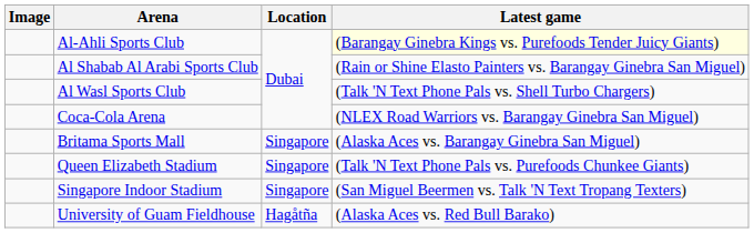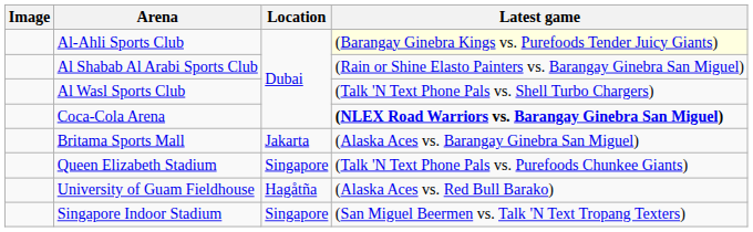Coca-Cola Arena | Latest game: normal -> bold
Britama Sports Mall | Location: Singapore -> Jakarta
rows swapped: Singapore Indoor Stadium <-> University of Guam Fieldhouse
